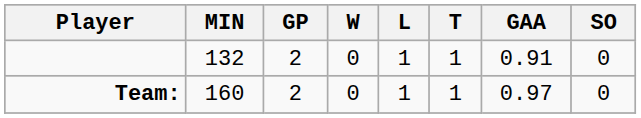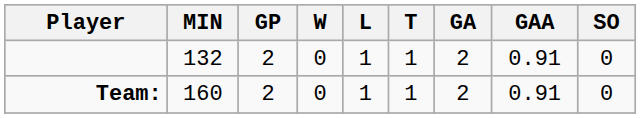+ column: GA | 2 | 2
Team: | GAA: 0.97 -> 0.91
